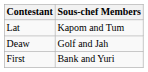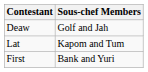rows swapped: Deaw <-> Lat
